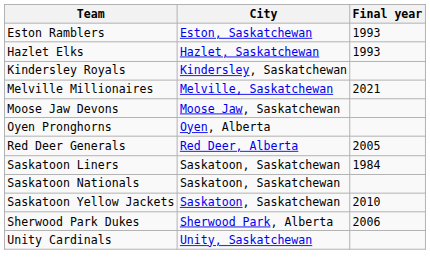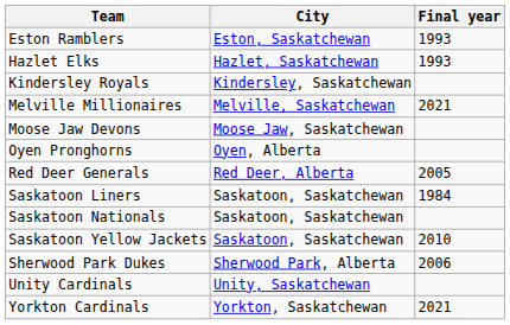+ row: Yorkton Cardinals | Yorkton, Saskatchewan | 2021
